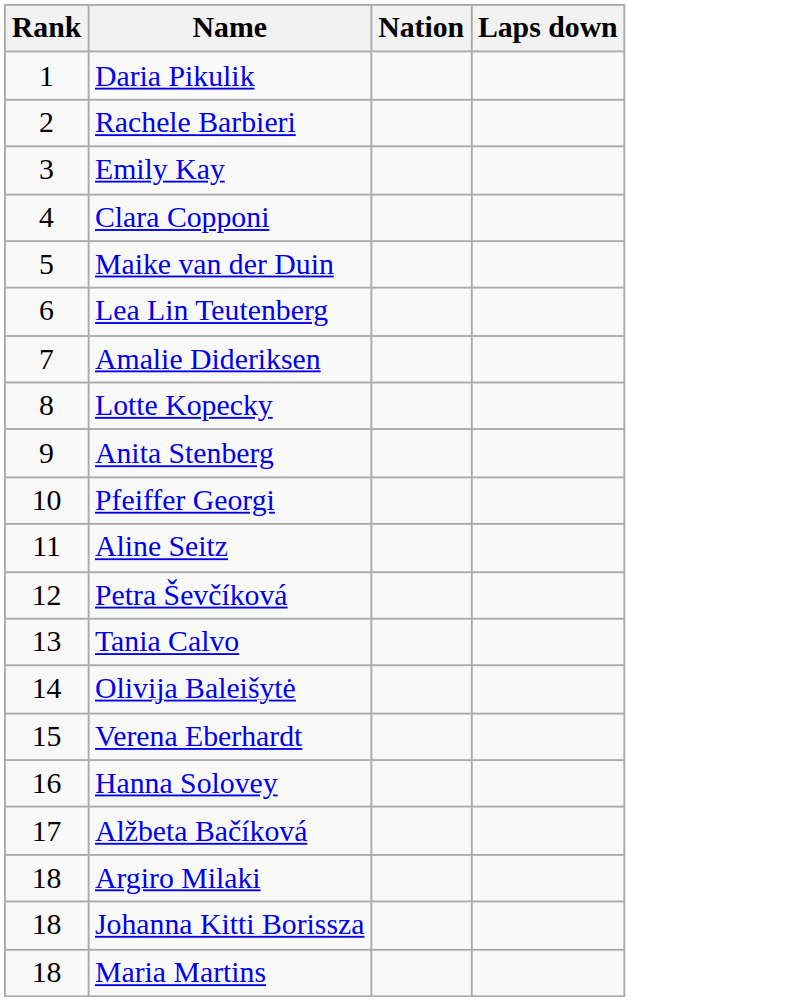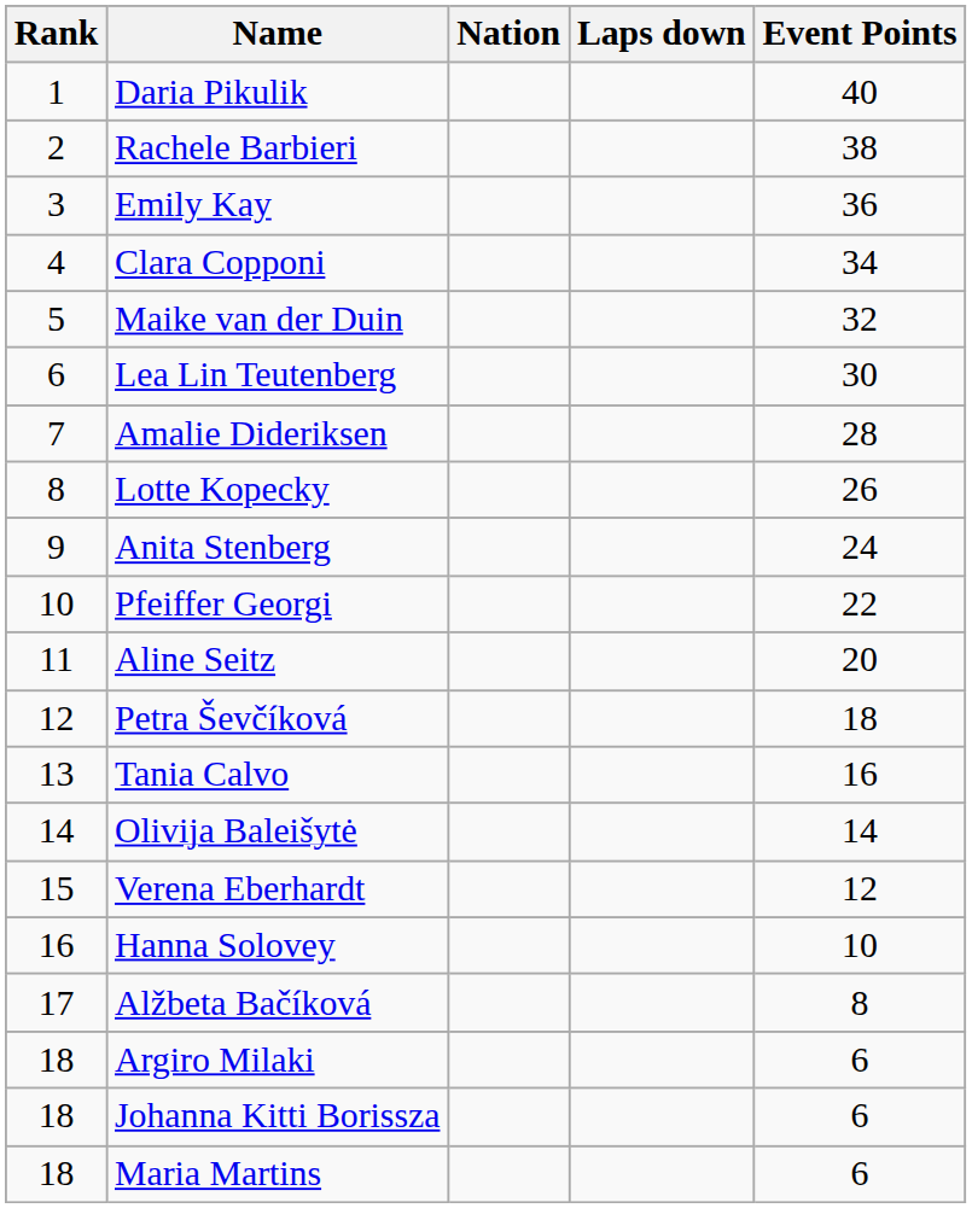+ column: Event Points | 40 | 38 | 36 | 34 | 32 | 30 | 28 | 26 | 24 | 22 | 20 | 18 | 16 | 14 | 12 | 10 | 8 | 6 | 6 | 6
